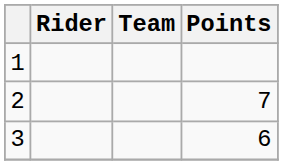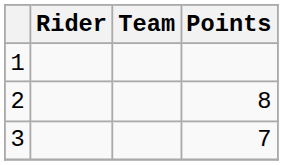2 | Points: 7 -> 8
3 | Points: 6 -> 7
